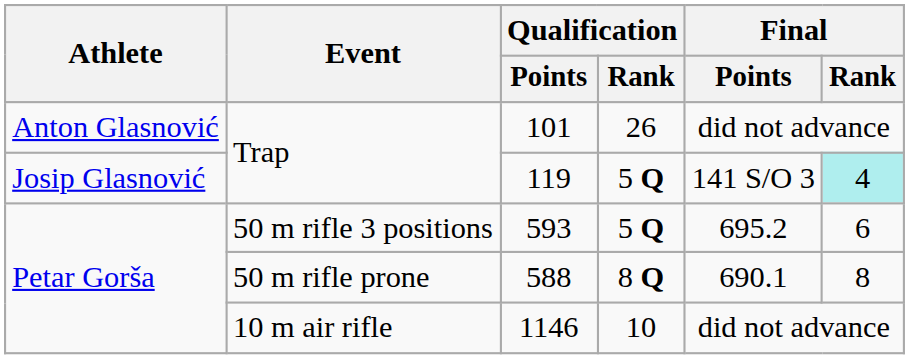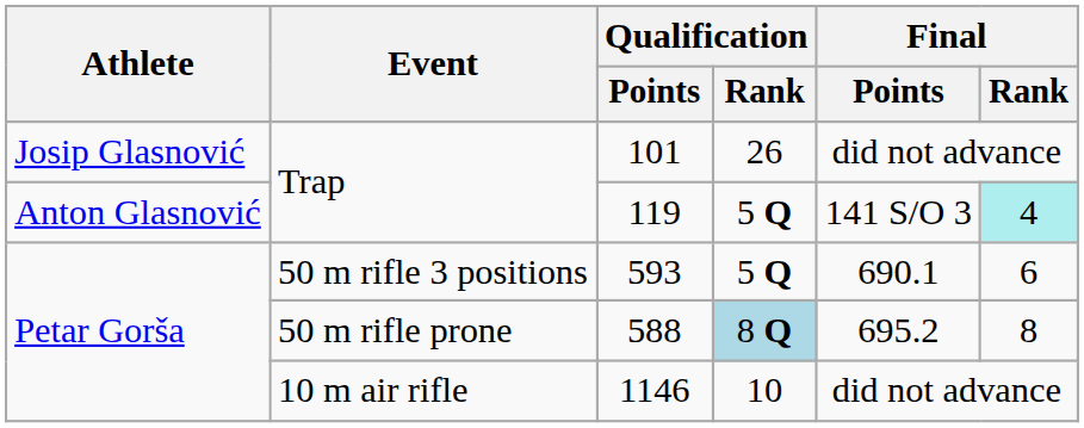101 | Athlete: Anton Glasnović -> Josip Glasnović
119 | Athlete: Josip Glasnović -> Anton Glasnović
593 | Final / Points: 695.2 -> 690.1
588 | Qualification / Rank: no background -> lightblue background
588 | Final / Points: 690.1 -> 695.2
